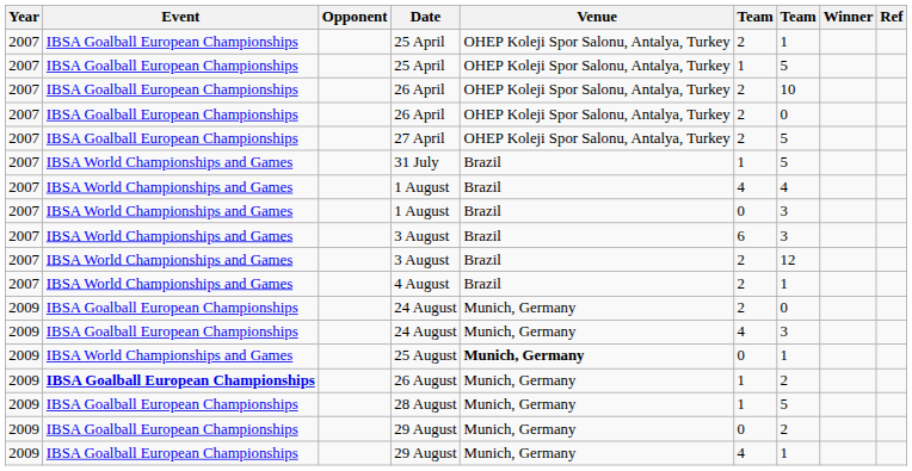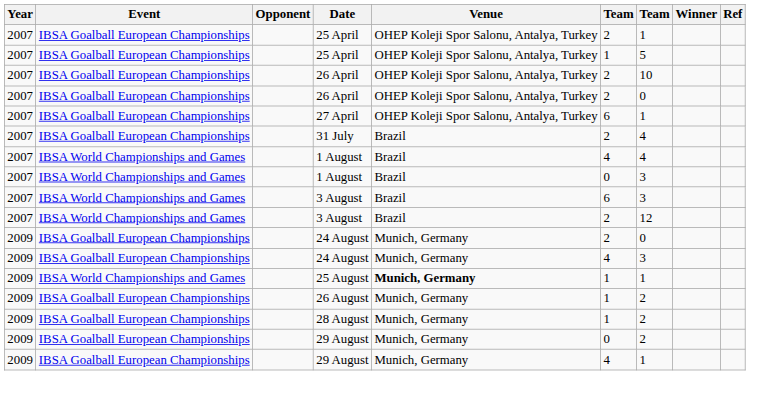27 April | column 6: 2 -> 6
27 April | column 7: 5 -> 1
31 July | Event: IBSA World Championships and Games -> IBSA Goalball European Championships
31 July | column 6: 1 -> 2
31 July | column 7: 5 -> 4
- row: 2007 | IBSA World Championships and Games | 4 August | Brazil | 2 | 1
25 August | column 6: 0 -> 1
26 August | Event: bold -> normal
28 August | column 7: 5 -> 2
